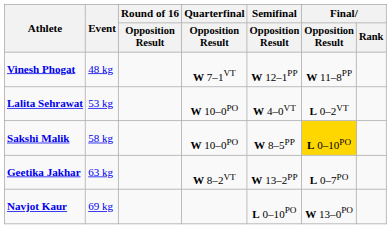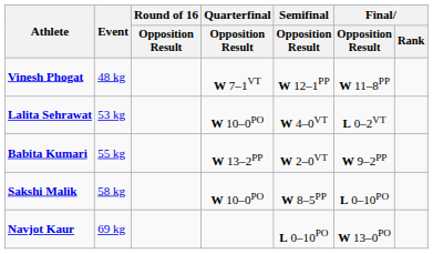+ row: Babita Kumari | 55 kg | W 13–2PP | W 2–0VT | W 9–2PP
Sakshi Malik | Final / Opposition Result: gold background -> no background
- row: Geetika Jakhar | 63 kg | W 8–2VT | W 13–2PP | L 0–7PO
